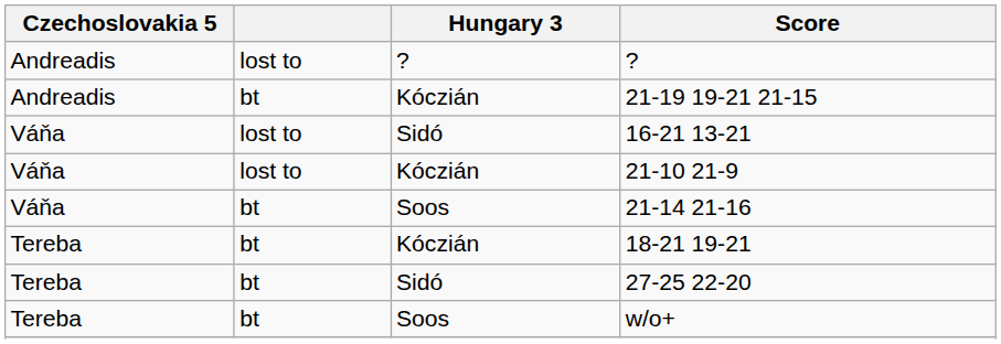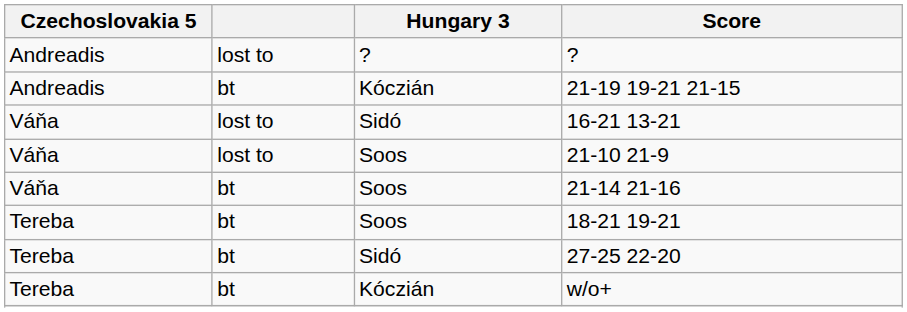21-10 21-9 | Hungary 3: Kóczián -> Soos
18-21 19-21 | Hungary 3: Kóczián -> Soos
w/o+ | Hungary 3: Soos -> Kóczián
